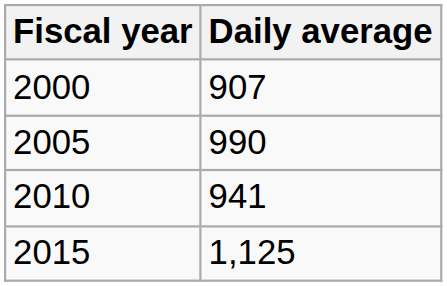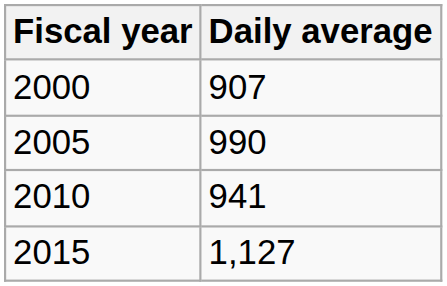2015 | Daily average: 1,125 -> 1,127
